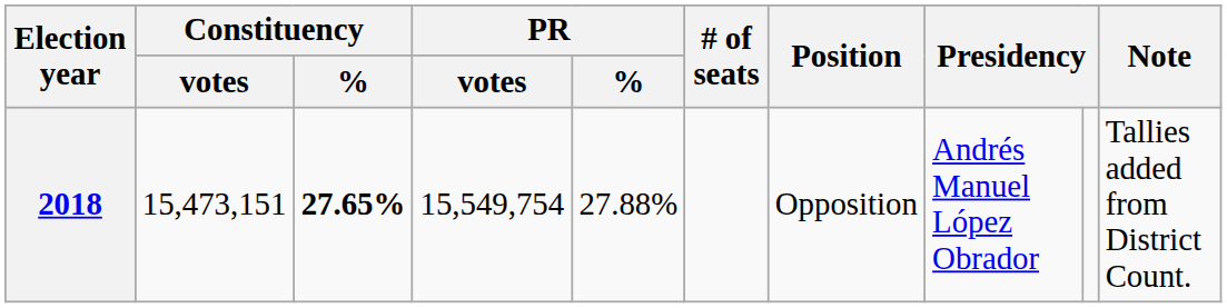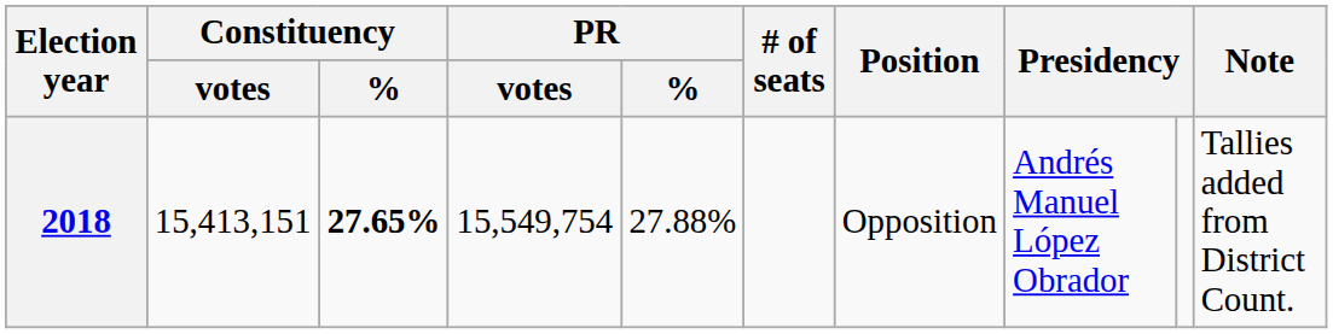2018 | Constituency / votes: 15,473,151 -> 15,413,151
